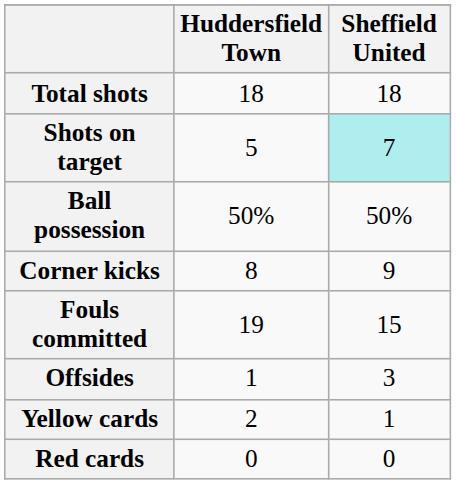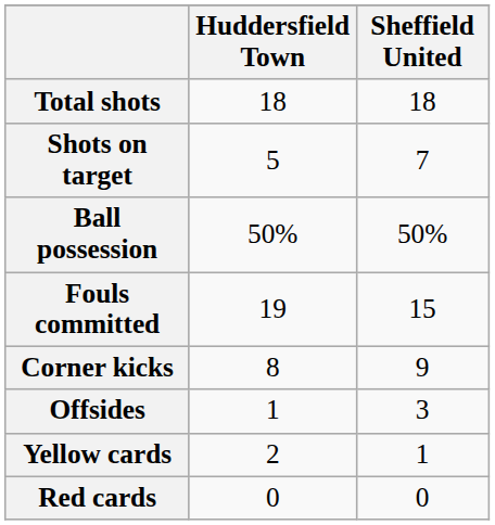Shots on target | Sheffield United: paleturquoise background -> no background
rows swapped: Corner kicks <-> Fouls committed
